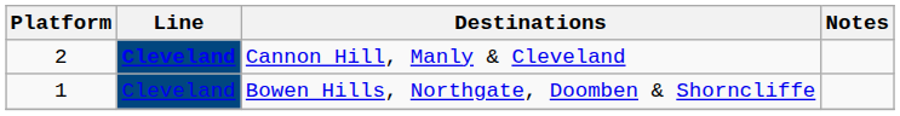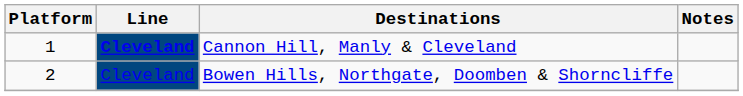Cannon Hill, Manly & Cleveland | Platform: 2 -> 1
Bowen Hills, Northgate, Doomben & Shorncliffe | Platform: 1 -> 2
